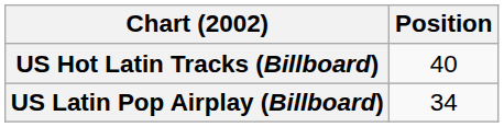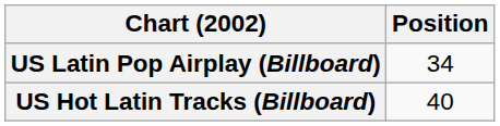rows swapped: US Hot Latin Tracks (Billboard) <-> US Latin Pop Airplay (Billboard)
